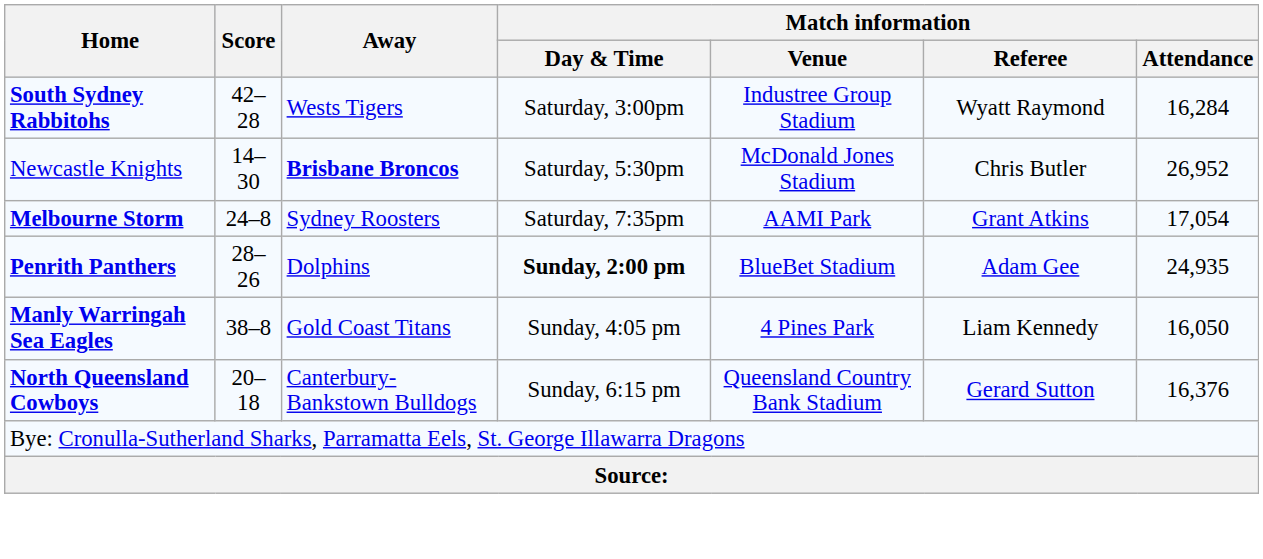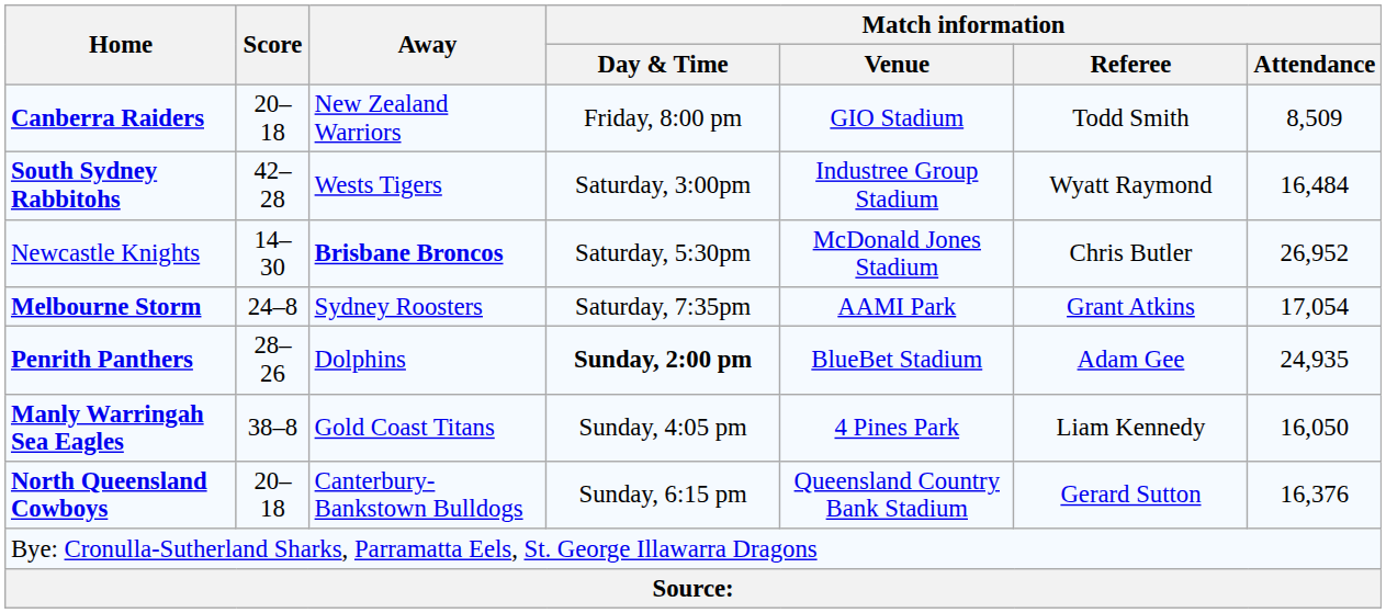+ row: Canberra Raiders | 20–18 | New Zealand Warriors | Friday, 8:00 pm | GIO Stadium | Todd Smith | 8,509
South Sydney Rabbitohs | Match information / Attendance: 16,284 -> 16,484
